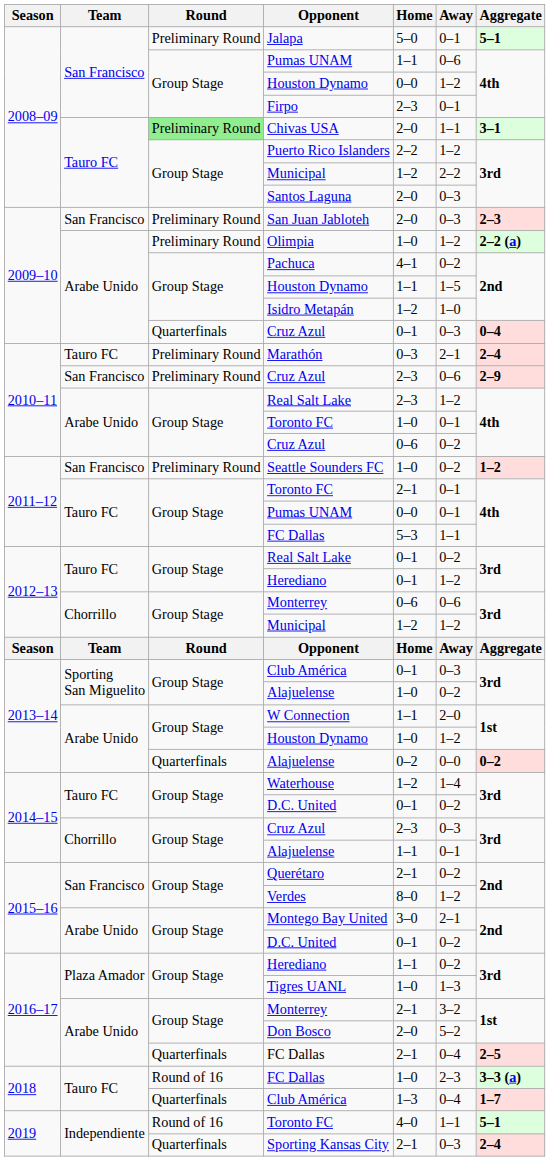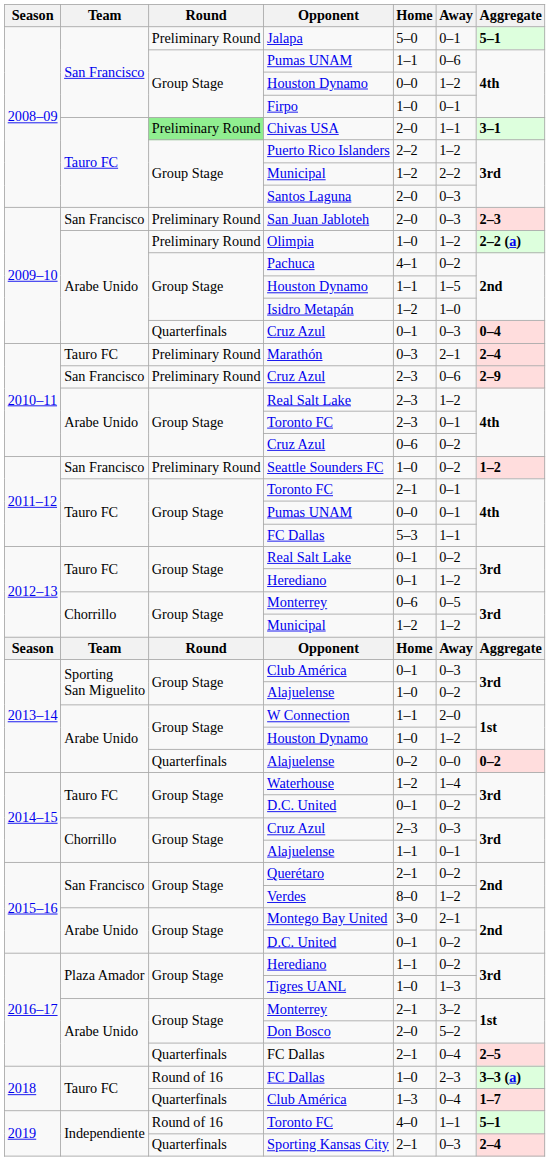Firpo | Home: 2–3 -> 1–0
2010–11 / Toronto FC | Home: 1–0 -> 2–3
2012–13 / Monterrey | Away: 0–6 -> 0–5
